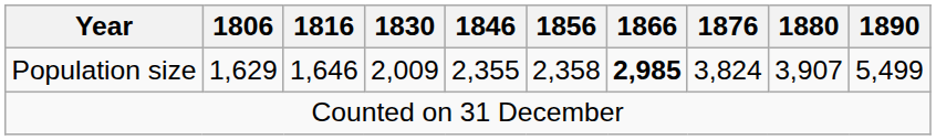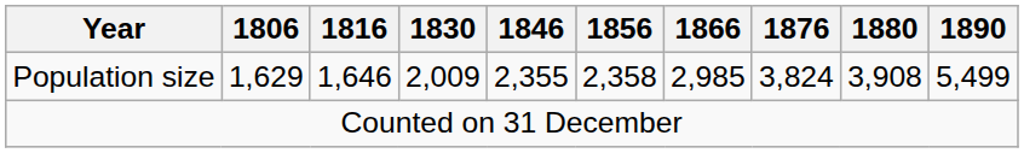Population size | 1866: bold -> normal
Population size | 1880: 3,907 -> 3,908
